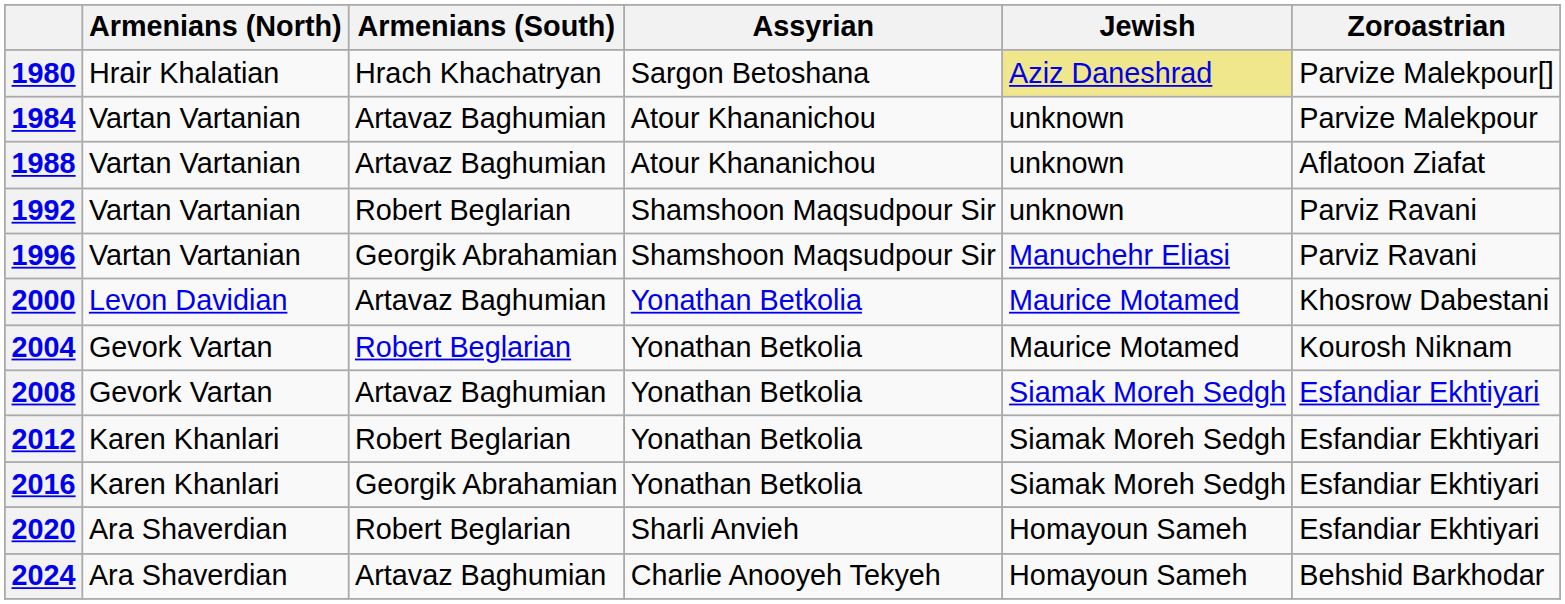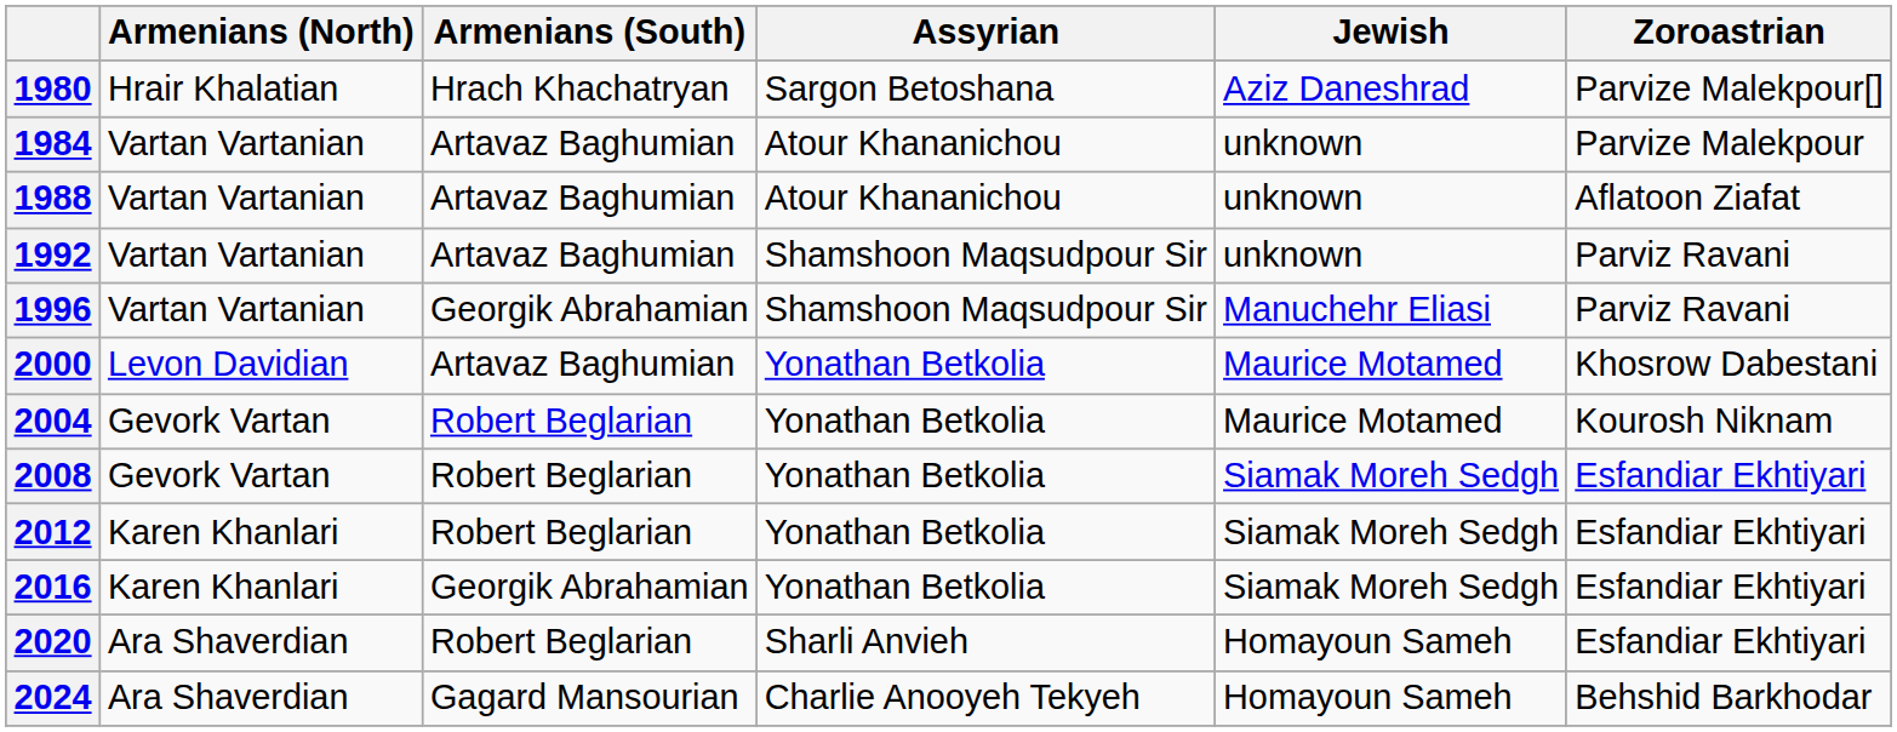1980 | Jewish: khaki background -> no background
1992 | Armenians (South): Robert Beglarian -> Artavaz Baghumian
2008 | Armenians (South): Artavaz Baghumian -> Robert Beglarian
2024 | Armenians (South): Artavaz Baghumian -> Gagard Mansourian
